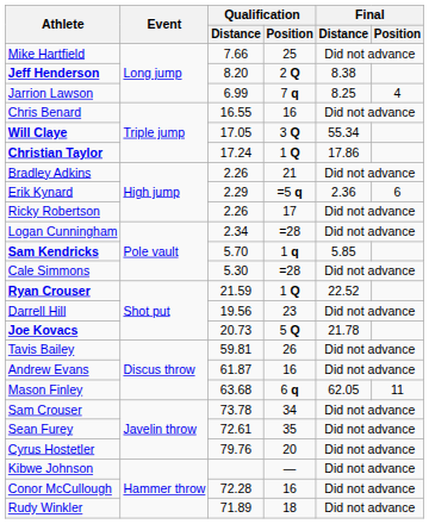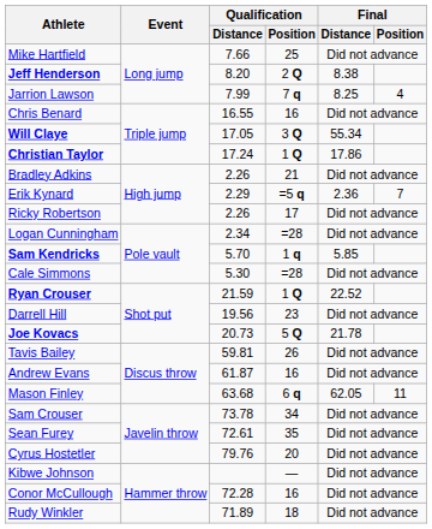Jarrion Lawson | Qualification / Distance: 6.99 -> 7.99
Erik Kynard | Final / Position: 6 -> 7
